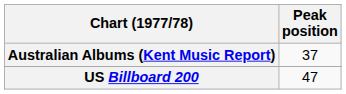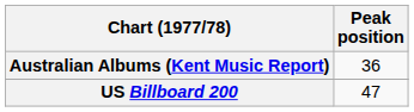Australian Albums (Kent Music Report) | Peak position: 37 -> 36
